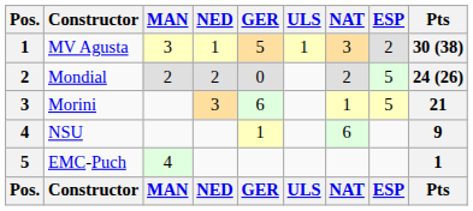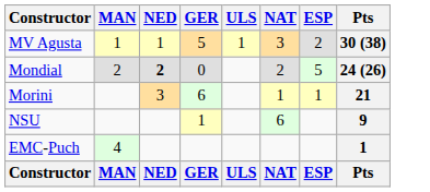- column: Pos. | 1 | 2 | 3 | 4 | 5 | Pos.
MV Agusta | MAN: 3 -> 1
Mondial | NED: normal -> bold
Morini | ESP: 5 -> 1
